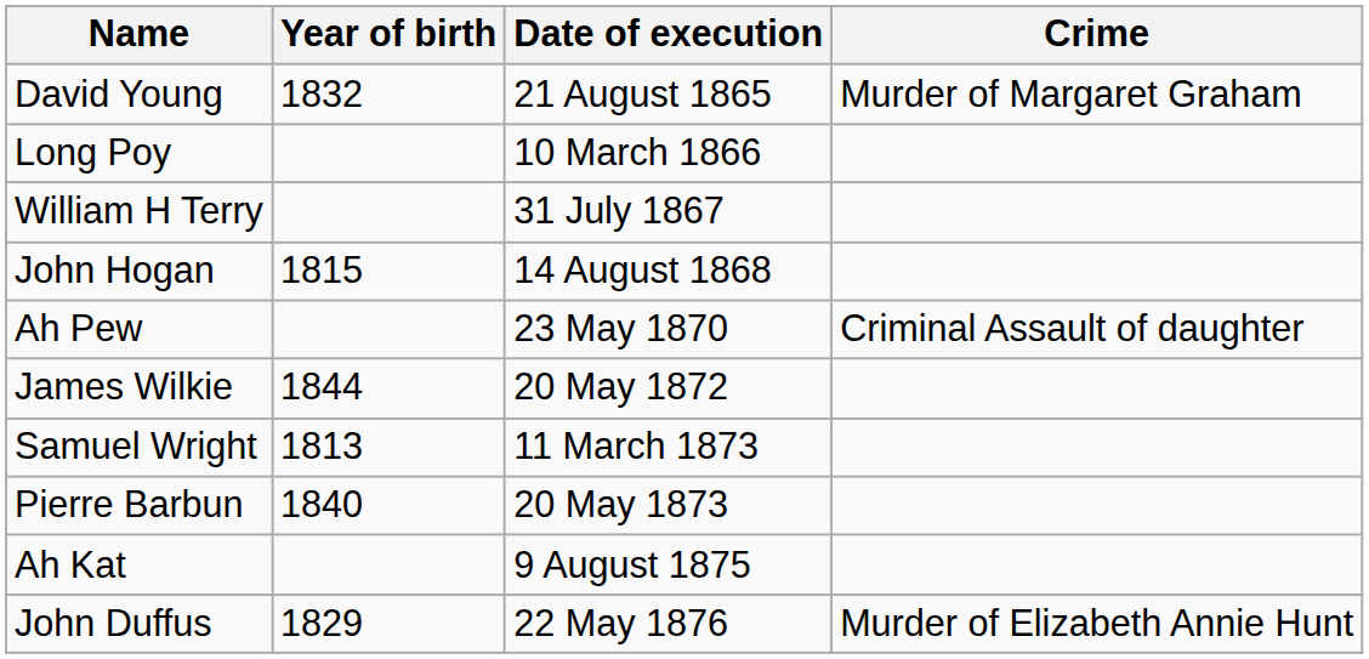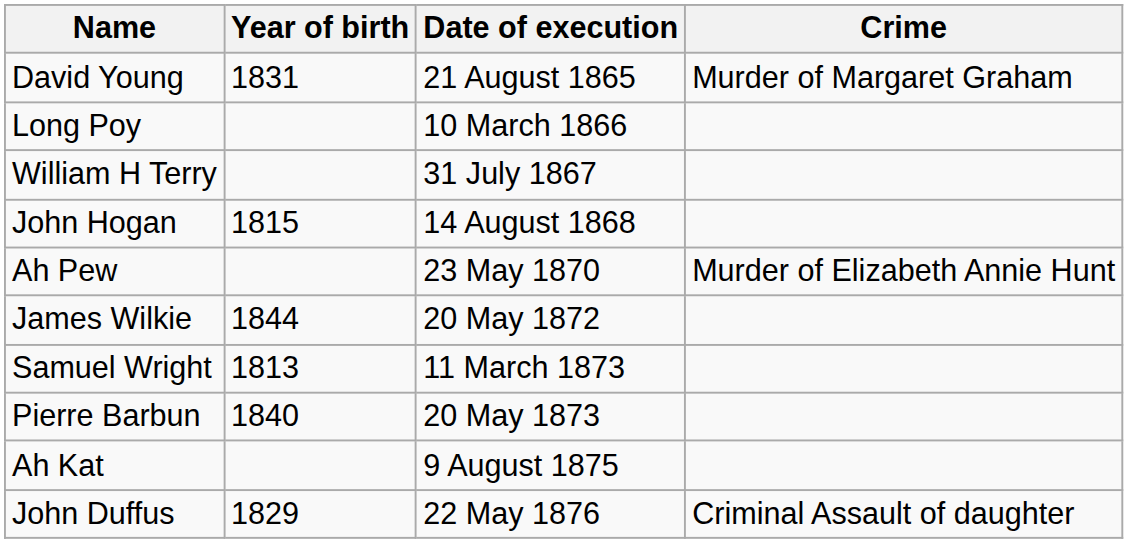David Young | Year of birth: 1832 -> 1831
Ah Pew | Crime: Criminal Assault of daughter -> Murder of Elizabeth Annie Hunt
John Duffus | Crime: Murder of Elizabeth Annie Hunt -> Criminal Assault of daughter
